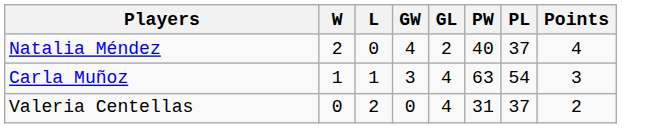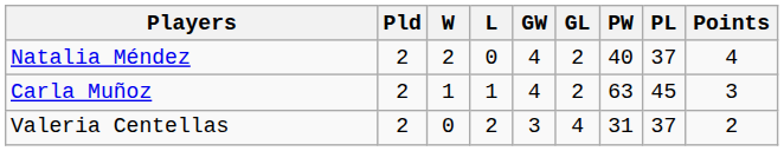+ column: Pld | 2 | 2 | 2
Carla Muñoz | GW: 3 -> 4
Carla Muñoz | GL: 4 -> 2
Carla Muñoz | PL: 54 -> 45
Valeria Centellas | GW: 0 -> 3
